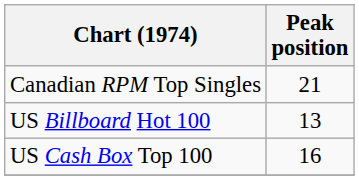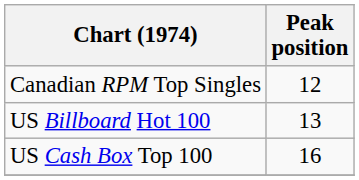Canadian RPM Top Singles | Peak position: 21 -> 12
